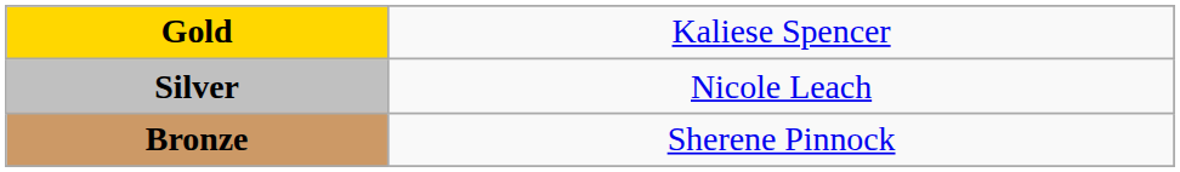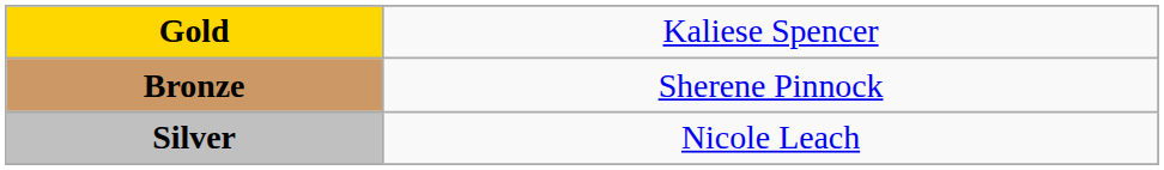rows swapped: Silver <-> Bronze
